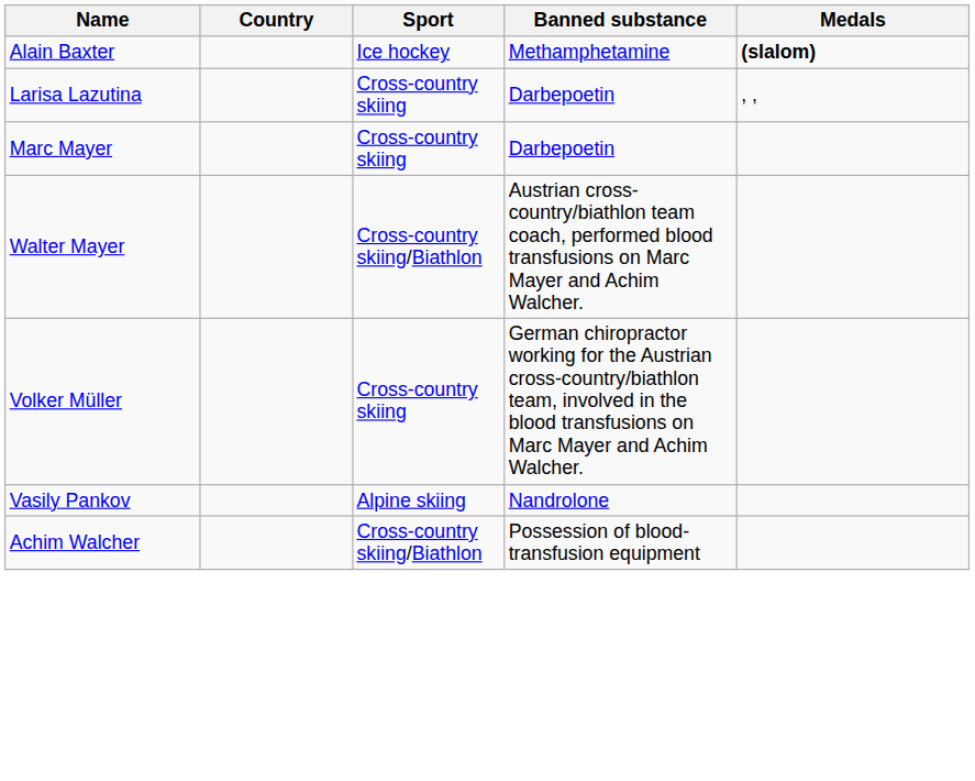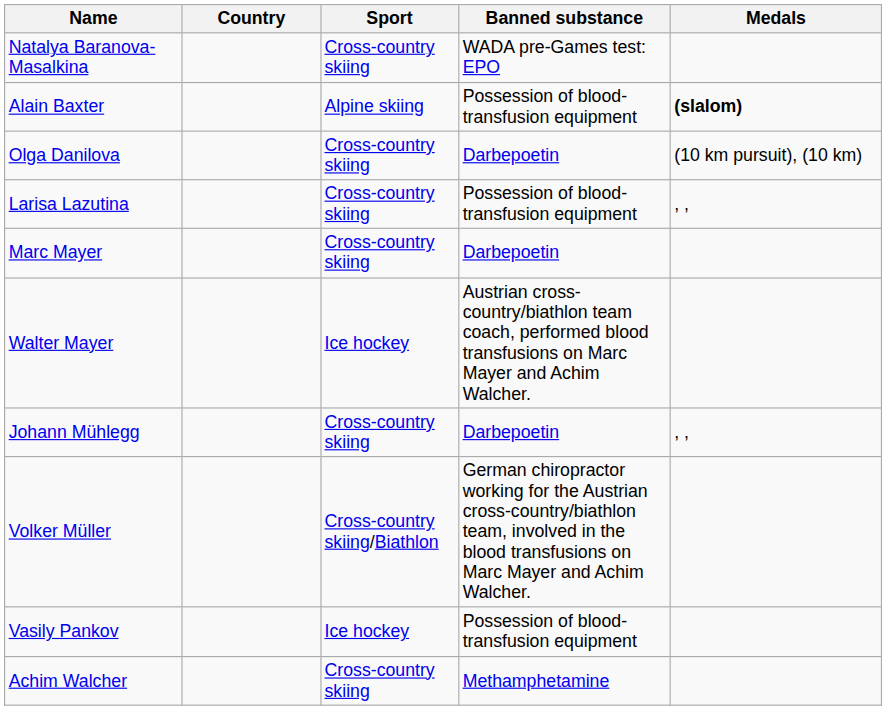+ row: Natalya Baranova-Masalkina | Cross-country skiing | WADA pre-Games test: EPO
Alain Baxter | Sport: Ice hockey -> Alpine skiing
Alain Baxter | Banned substance: Methamphetamine -> Possession of blood-transfusion equipment
+ row: Olga Danilova | Cross-country skiing | Darbepoetin | (10 km pursuit), (10 km)
Larisa Lazutina | Banned substance: Darbepoetin -> Possession of blood-transfusion equipment
Walter Mayer | Sport: Cross-country skiing/Biathlon -> Ice hockey
+ row: Johann Mühlegg | Cross-country skiing | Darbepoetin | , ,
Volker Müller | Sport: Cross-country skiing -> Cross-country skiing/Biathlon
Vasily Pankov | Sport: Alpine skiing -> Ice hockey
Vasily Pankov | Banned substance: Nandrolone -> Possession of blood-transfusion equipment
Achim Walcher | Sport: Cross-country skiing/Biathlon -> Cross-country skiing
Achim Walcher | Banned substance: Possession of blood-transfusion equipment -> Methamphetamine
